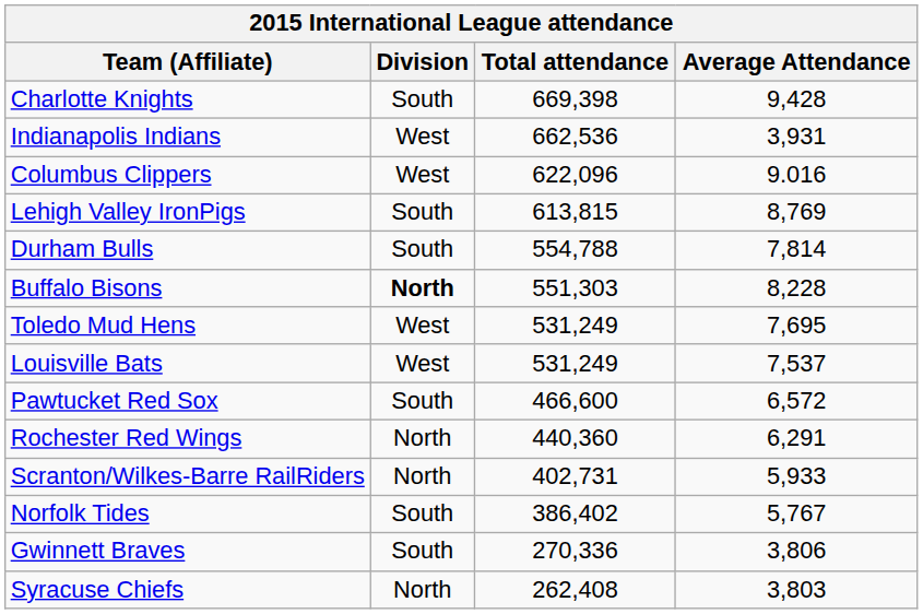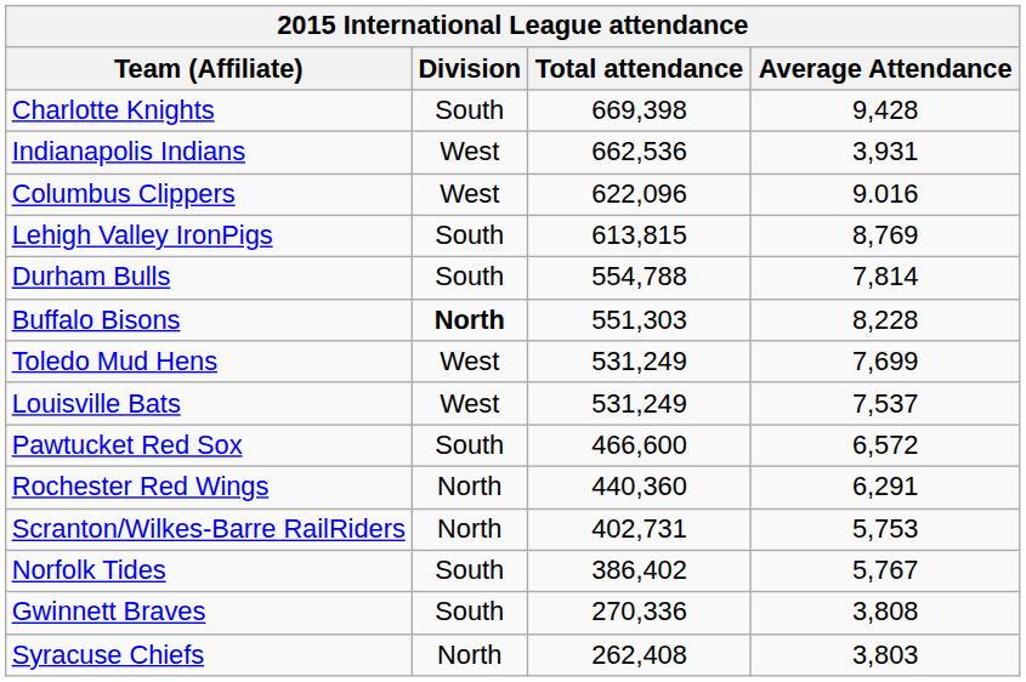Toledo Mud Hens | Average Attendance: 7,695 -> 7,699
Scranton/Wilkes-Barre RailRiders | Average Attendance: 5,933 -> 5,753
Gwinnett Braves | Average Attendance: 3,806 -> 3,808
